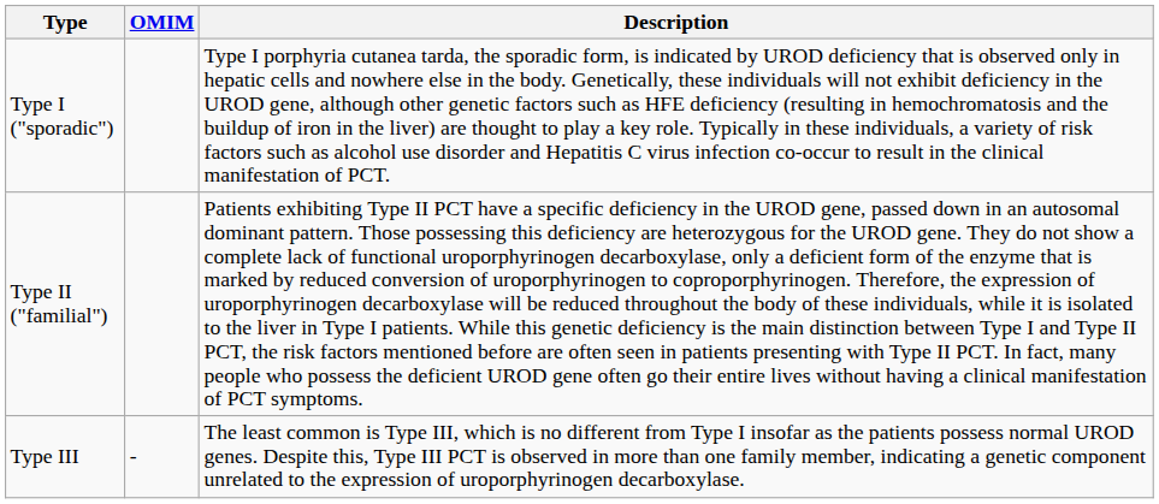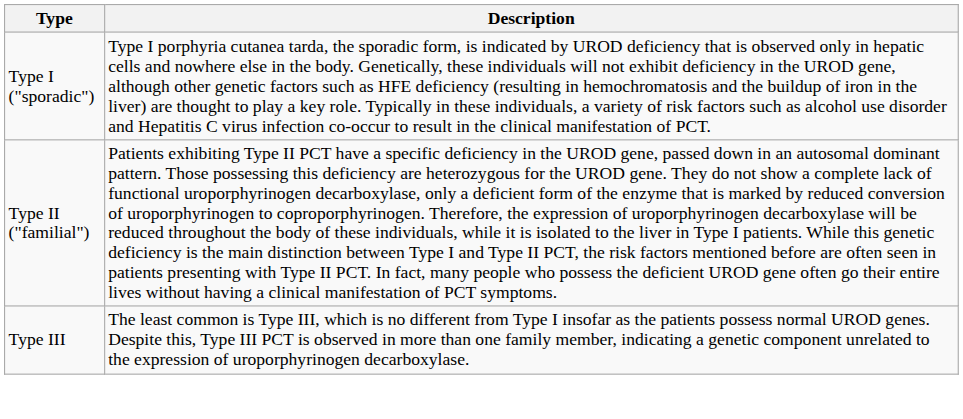- column: OMIM | -
